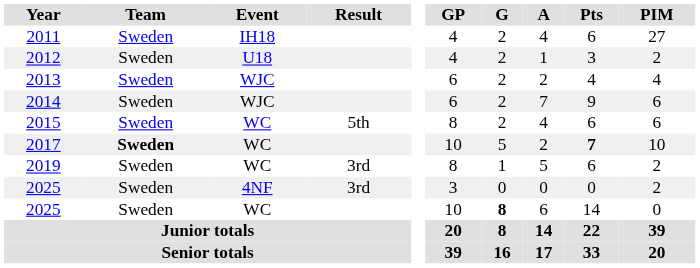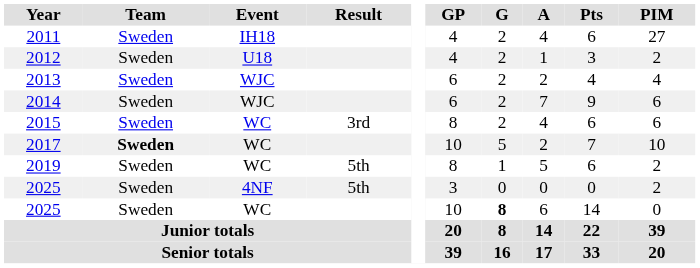2015 | Result: 5th -> 3rd
2017 | Pts: bold -> normal
2019 | Result: 3rd -> 5th
2025 / 4NF | Result: 3rd -> 5th
